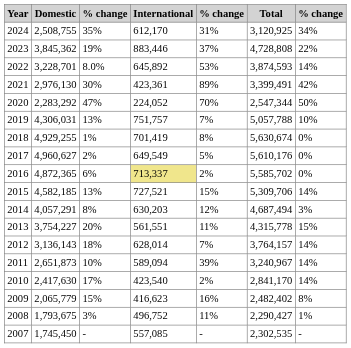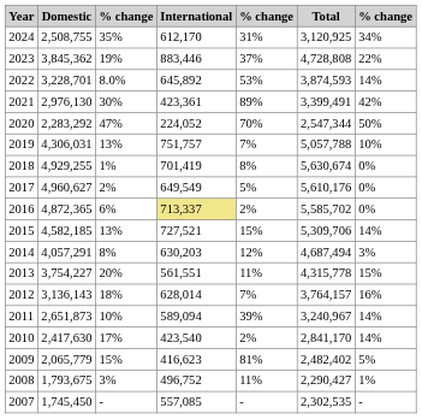2012 | column 7: 14% -> 16%
2009 | column 5: 16% -> 81%
2009 | column 7: 8% -> 5%
